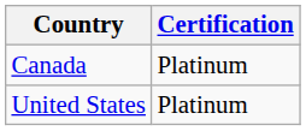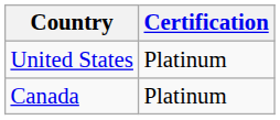rows swapped: United States <-> Canada
